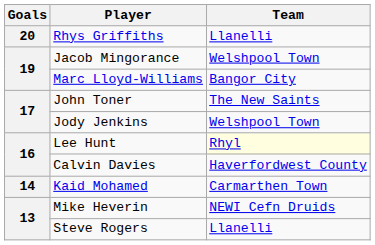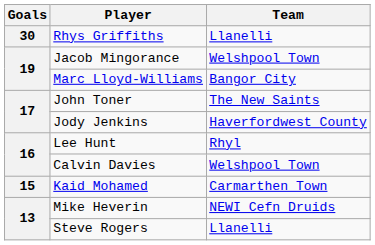Rhys Griffiths | Goals: 20 -> 30
Jody Jenkins | Team: Welshpool Town -> Haverfordwest County
Lee Hunt | Team: lightyellow background -> no background
Calvin Davies | Team: Haverfordwest County -> Welshpool Town
Kaid Mohamed | Goals: 14 -> 15
